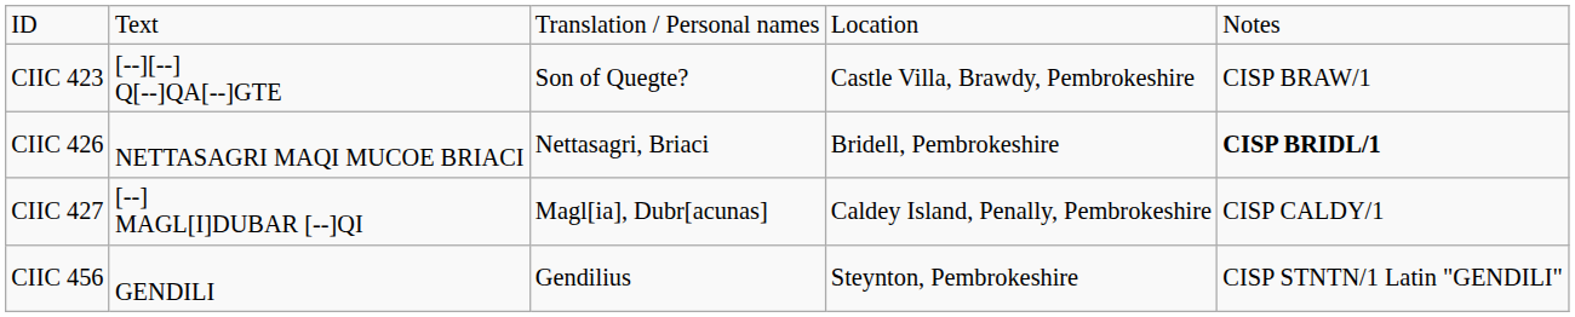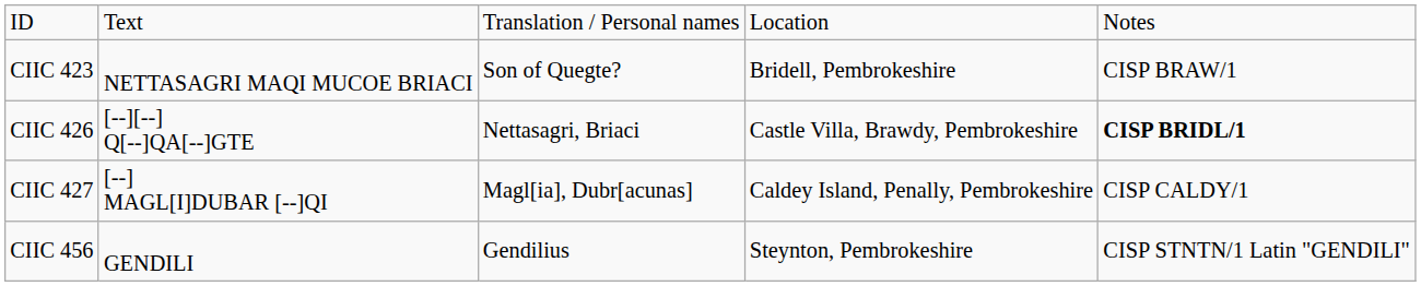CIIC 423 | column 2: [--][--] Q[--]QA[--]GTE -> NETTASAGRI MAQI MUCOE BRIACI
CIIC 423 | column 4: Castle Villa, Brawdy, Pembrokeshire -> Bridell, Pembrokeshire
CIIC 426 | column 2: NETTASAGRI MAQI MUCOE BRIACI -> [--][--] Q[--]QA[--]GTE
CIIC 426 | column 4: Bridell, Pembrokeshire -> Castle Villa, Brawdy, Pembrokeshire
